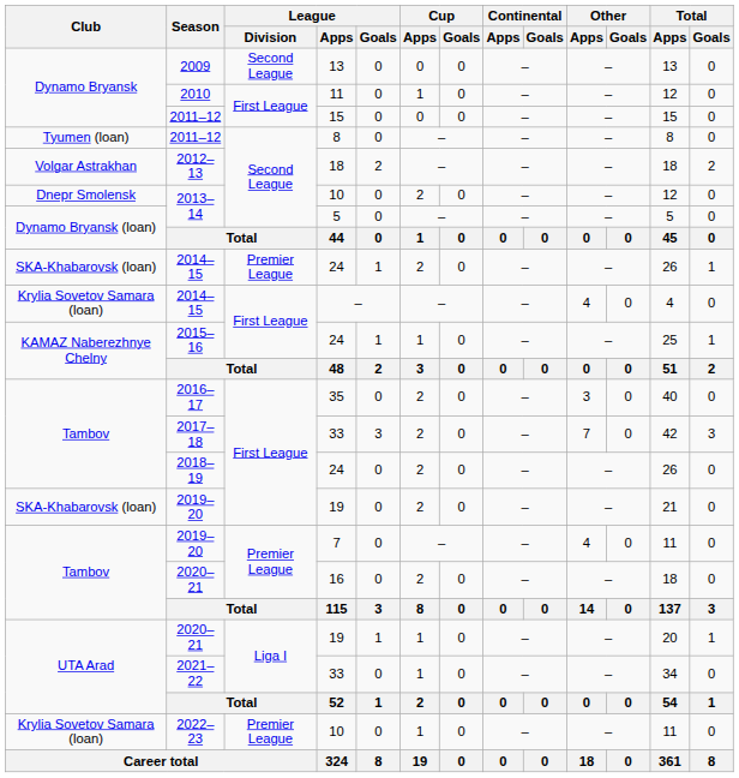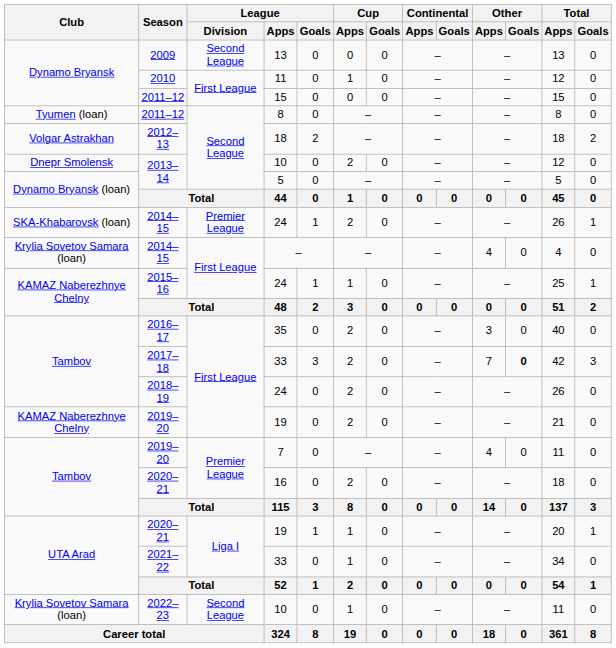2017–18 | Other / Goals: normal -> bold
2019–20 / 19 | Club: SKA-Khabarovsk (loan) -> KAMAZ Naberezhnye Chelny
2022–23 | League / Division: Premier League -> Second League
